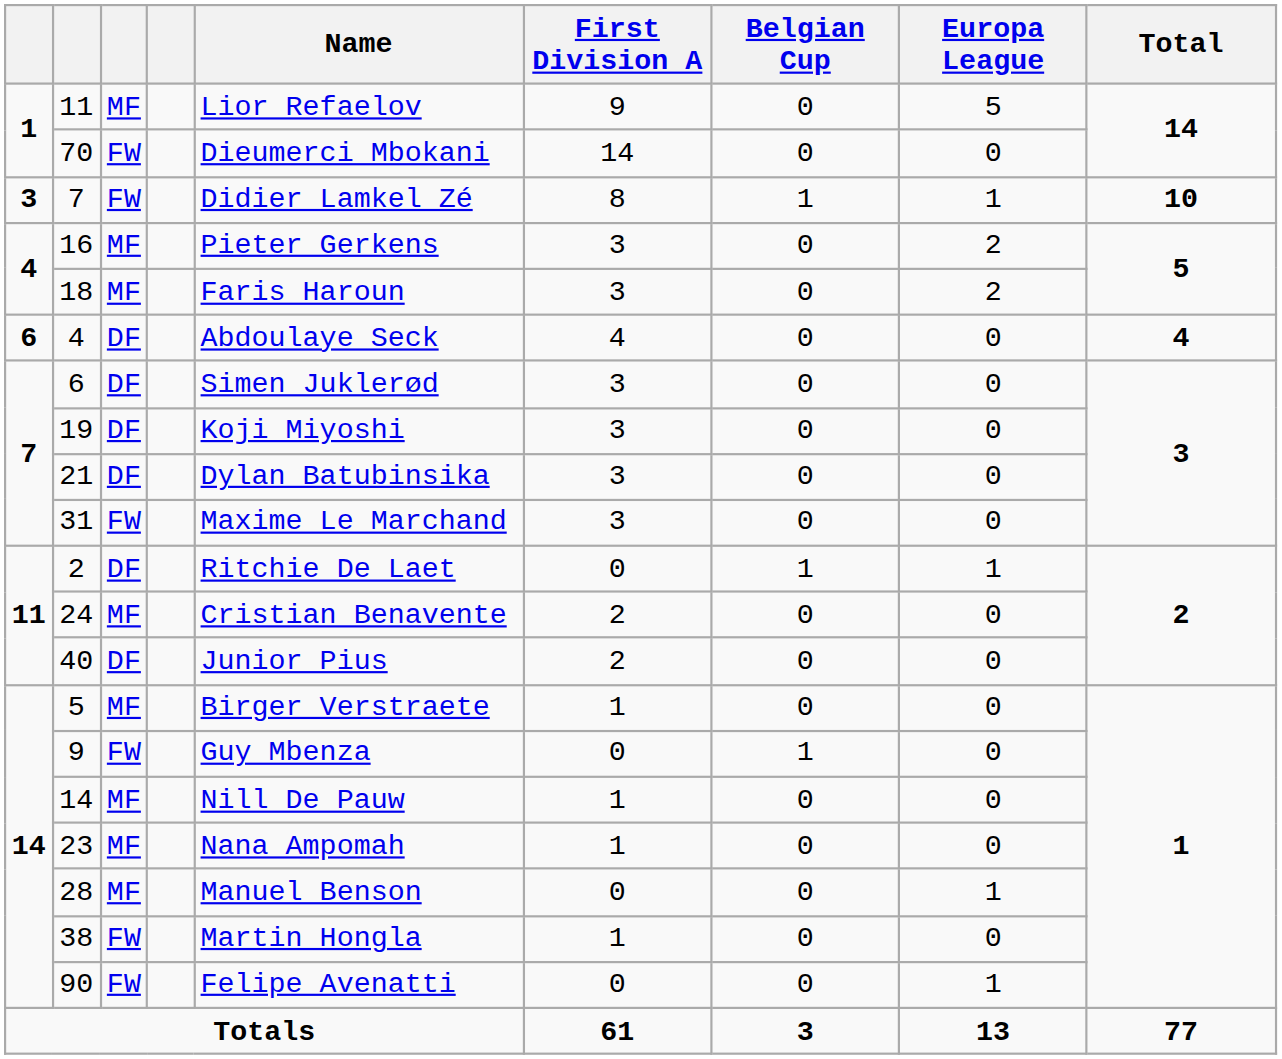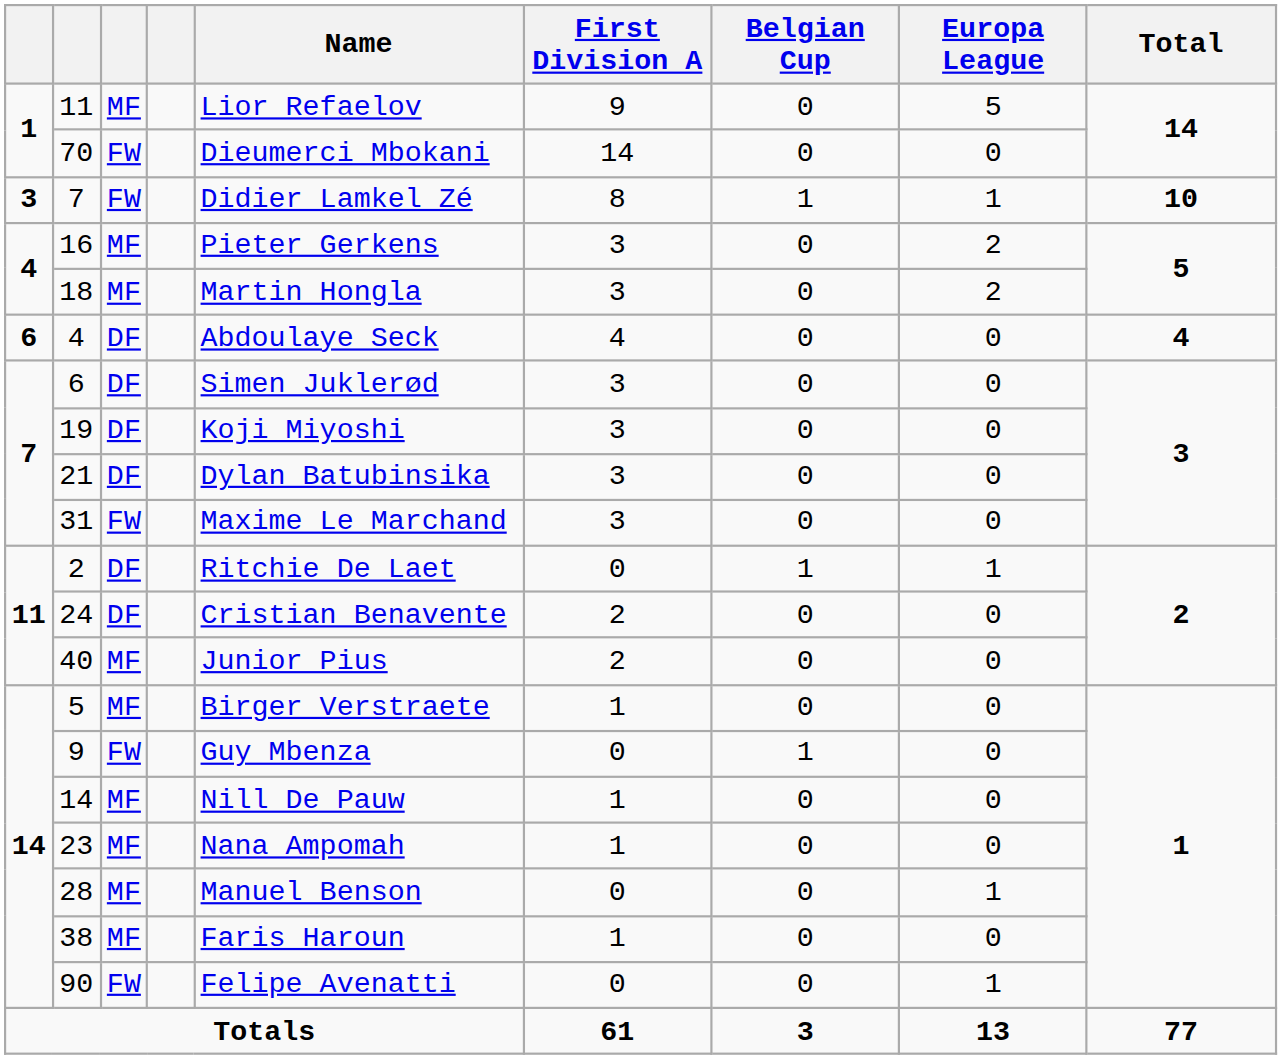18 | Name: Faris Haroun -> Martin Hongla
24 | column 3: MF -> DF
40 | column 3: DF -> MF
38 | column 3: FW -> MF
38 | Name: Martin Hongla -> Faris Haroun
